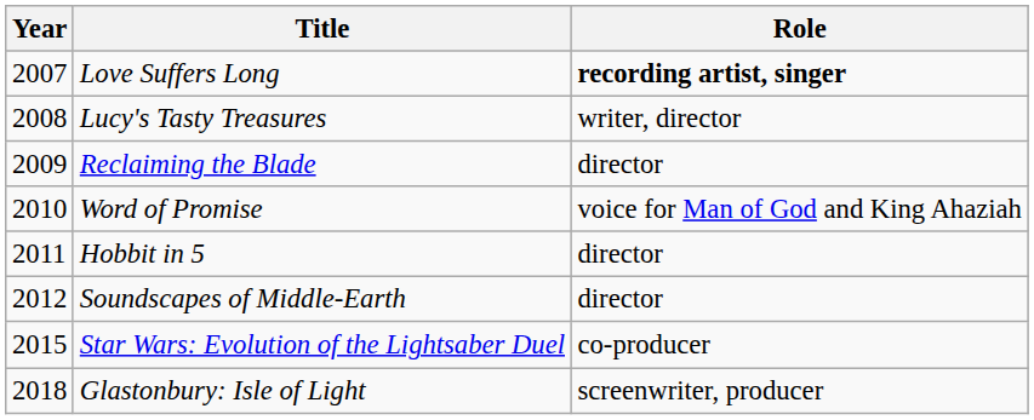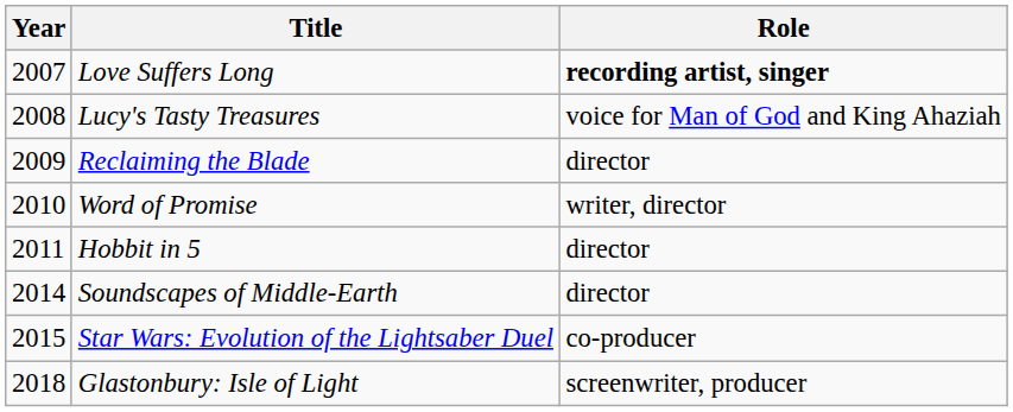Lucy's Tasty Treasures | Role: writer, director -> voice for Man of God and King Ahaziah
Word of Promise | Role: voice for Man of God and King Ahaziah -> writer, director
Soundscapes of Middle-Earth | Year: 2012 -> 2014
